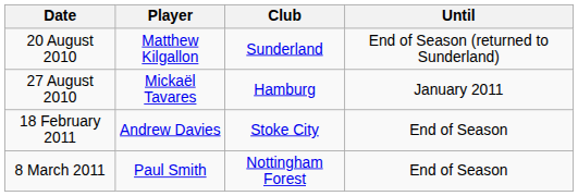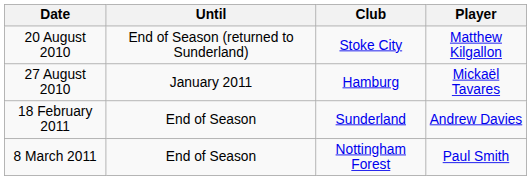columns swapped: Player <-> Until
20 August 2010 | Club: Sunderland -> Stoke City
18 February 2011 | Club: Stoke City -> Sunderland
